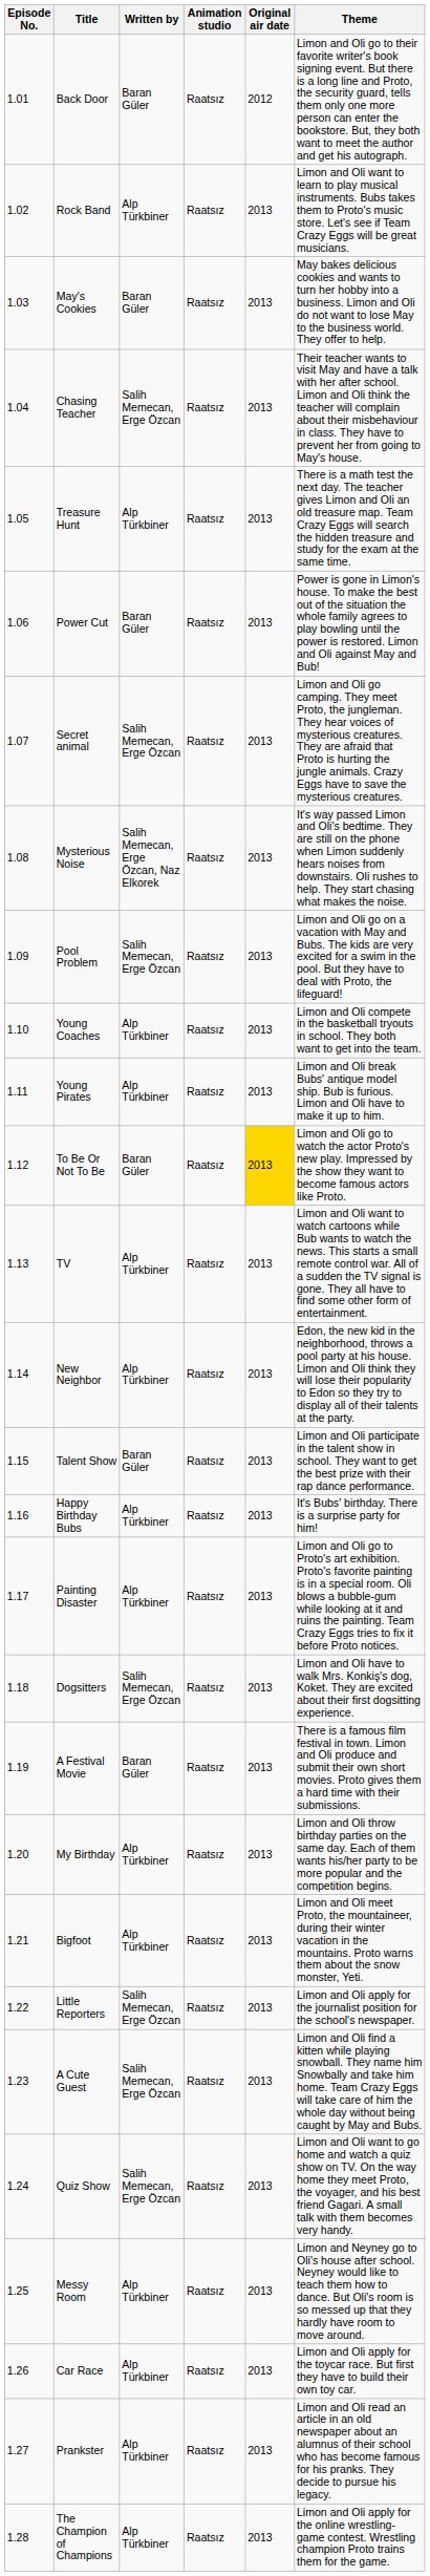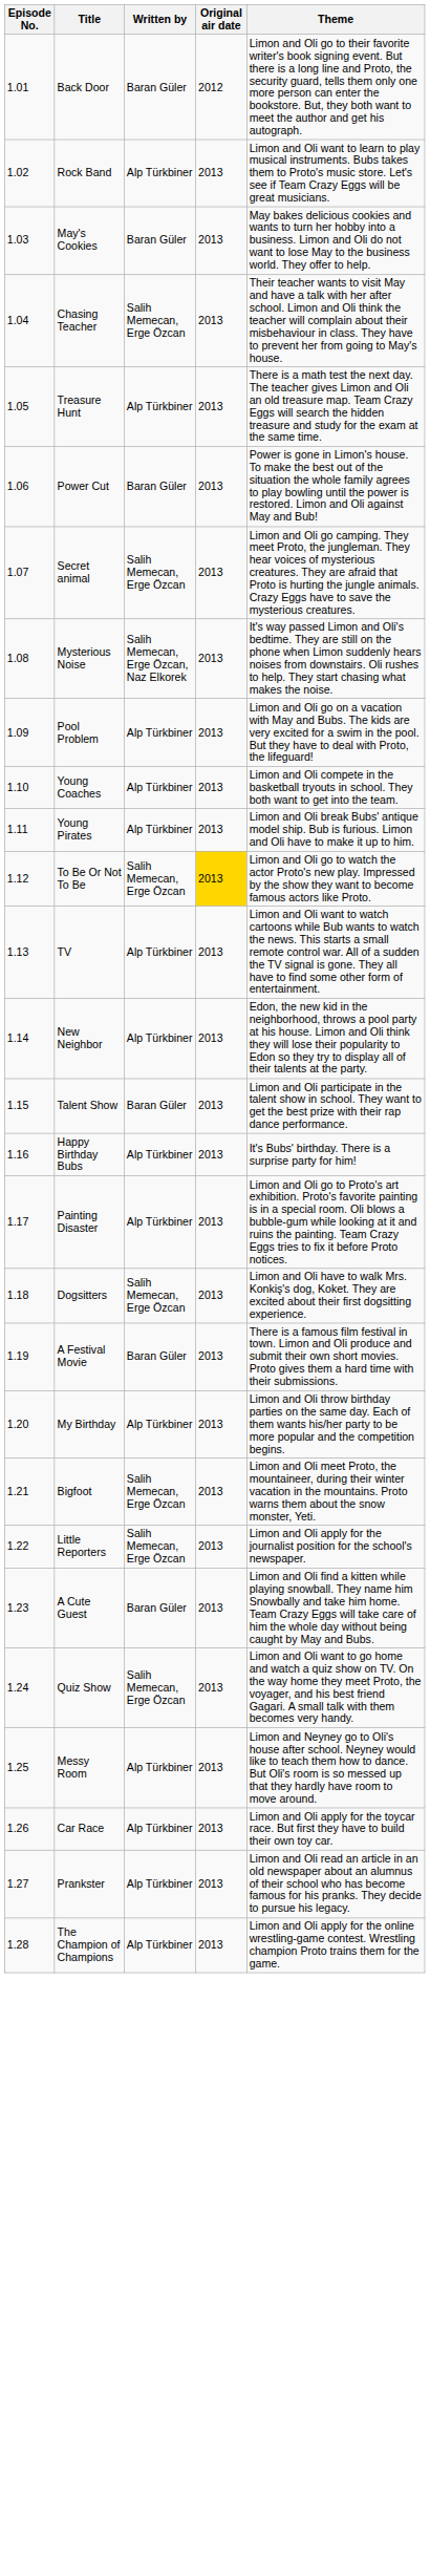- column: Animation studio | Raatsız | Raatsız | Raatsız | Raatsız | Raatsız | Raatsız | Raatsız | Raatsız | Raatsız | Raatsız | Raatsız | Raatsız | Raatsız | Raatsız | Raatsız | Raatsız | Raatsız | Raatsız | Raatsız | Raatsız | Raatsız | Raatsız | Raatsız | Raatsız | Raatsız | Raatsız | Raatsız | Raatsız
Pool Problem | Written by: Salih Memecan, Erge Özcan -> Alp Türkbiner
To Be Or Not To Be | Written by: Baran Güler -> Salih Memecan, Erge Özcan
Bigfoot | Written by: Alp Türkbiner -> Salih Memecan, Erge Özcan
A Cute Guest | Written by: Salih Memecan, Erge Özcan -> Baran Güler
